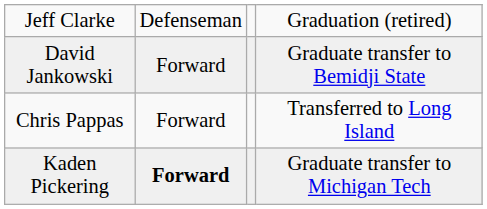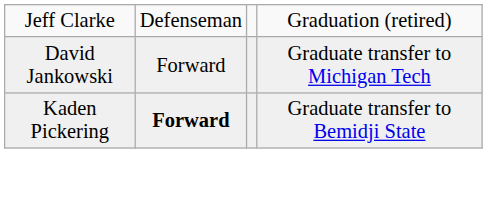David Jankowski | column 4: Graduate transfer to Bemidji State -> Graduate transfer to Michigan Tech
- row: Chris Pappas | Forward | Transferred to Long Island
Kaden Pickering | column 4: Graduate transfer to Michigan Tech -> Graduate transfer to Bemidji State
